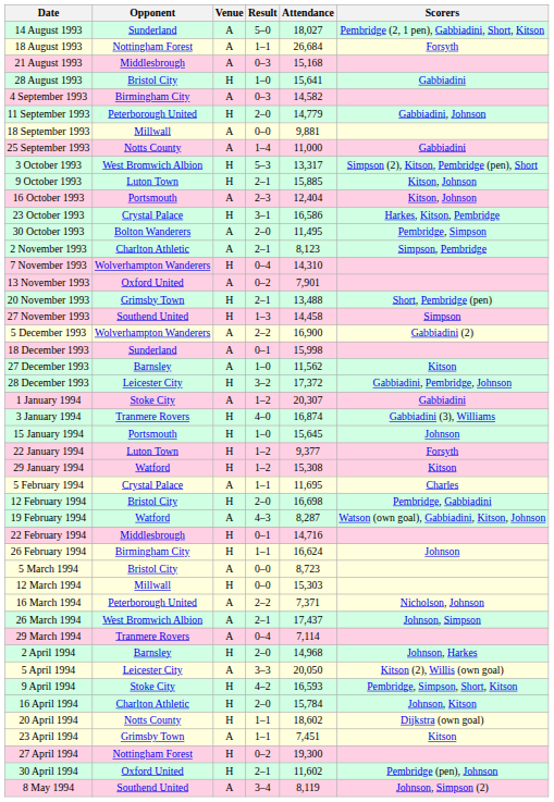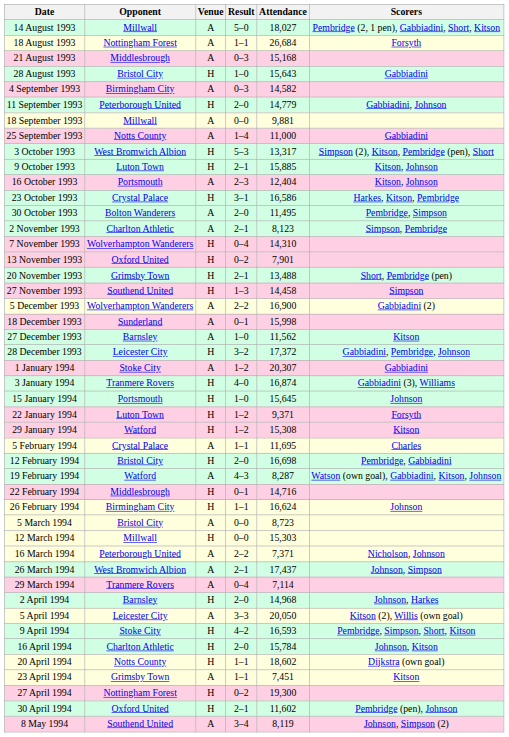14 August 1993 | Opponent: Sunderland -> Millwall
28 August 1993 | Attendance: 15,641 -> 15,643
13 November 1993 | Venue: A -> H
22 January 1994 | Attendance: 9,377 -> 9,371
